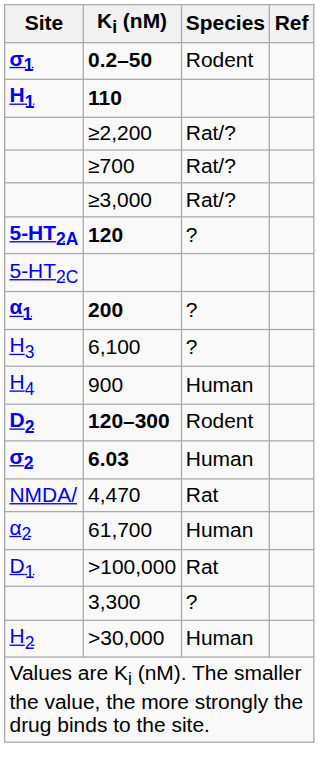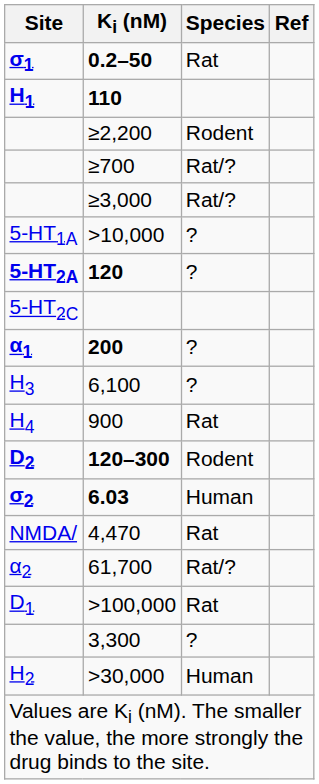0.2–50 | Species: Rodent -> Rat
≥2,200 | Species: Rat/? -> Rodent
+ row: 5-HT1A | >10,000 | ?
900 | Species: Human -> Rat
61,700 | Species: Human -> Rat/?
